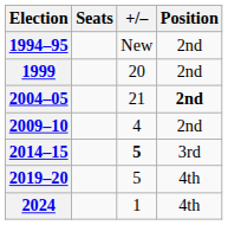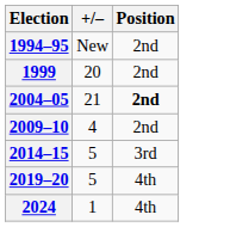- column: Seats
2014–15 | +/–: bold -> normal
